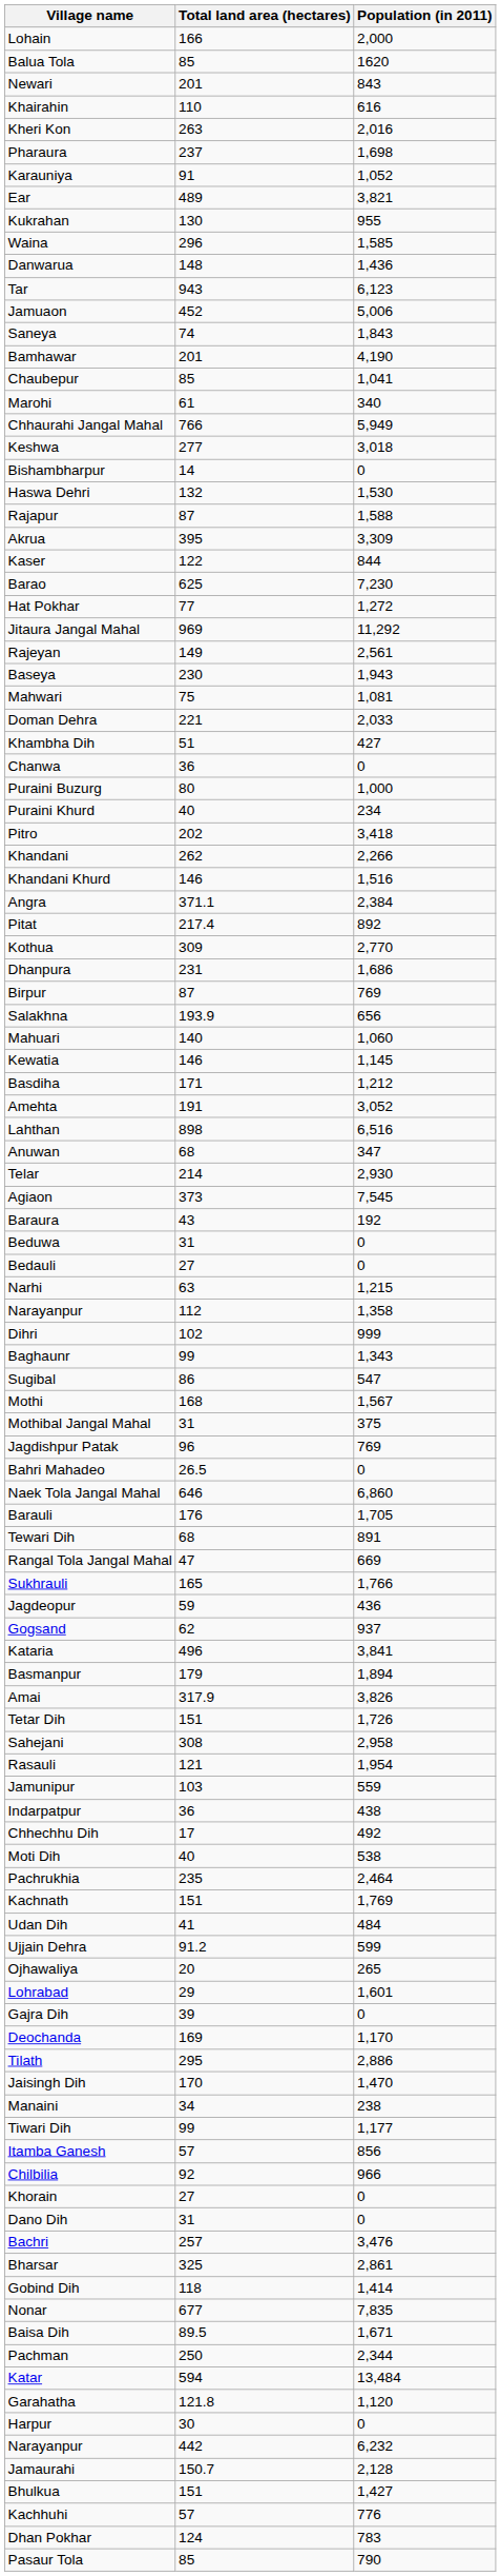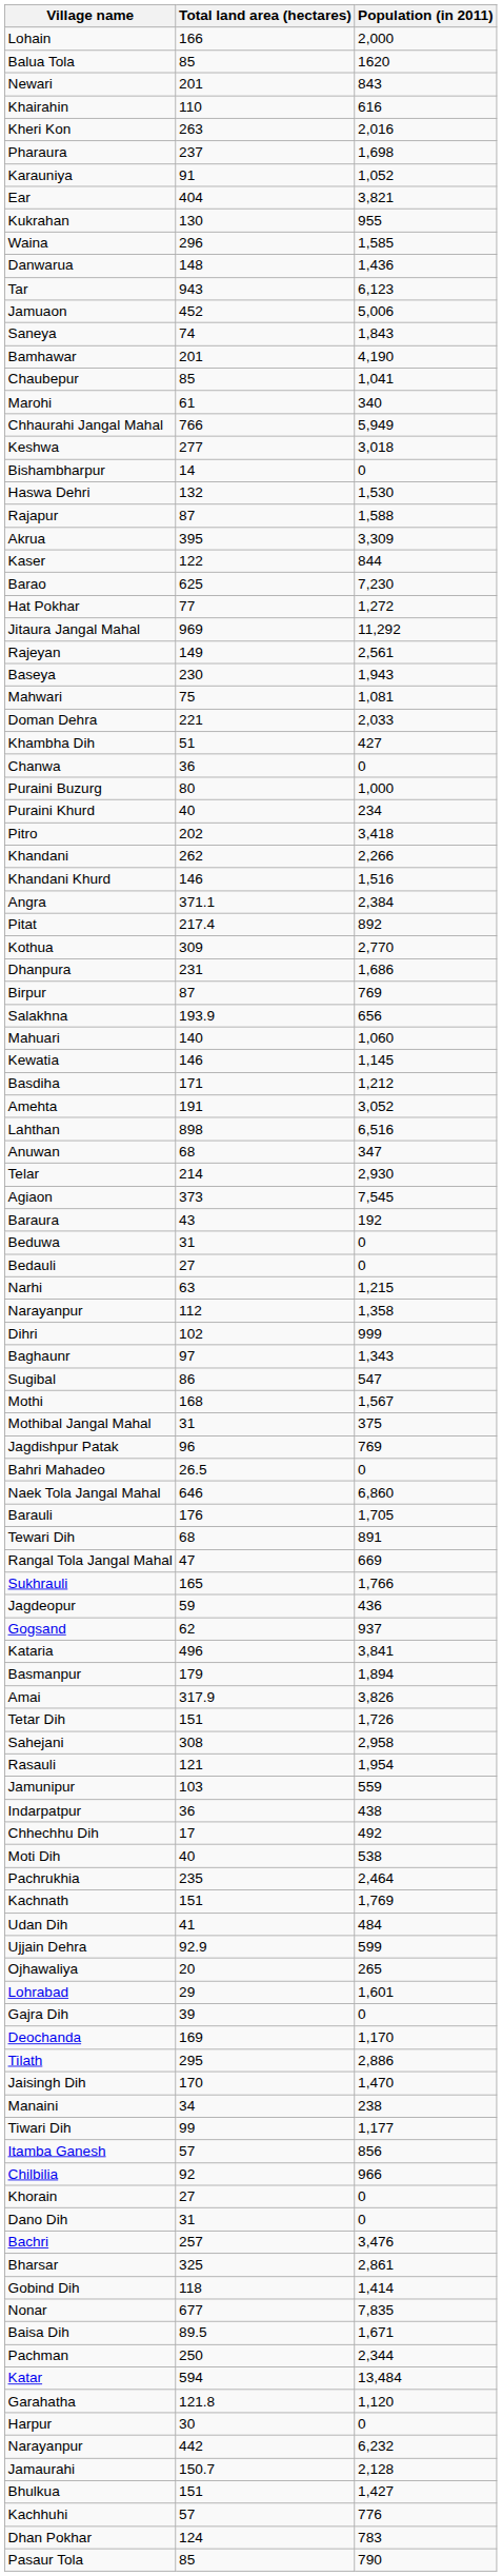Ear | Total land area (hectares): 489 -> 404
Baghaunr | Total land area (hectares): 99 -> 97
Ujjain Dehra | Total land area (hectares): 91.2 -> 92.9
